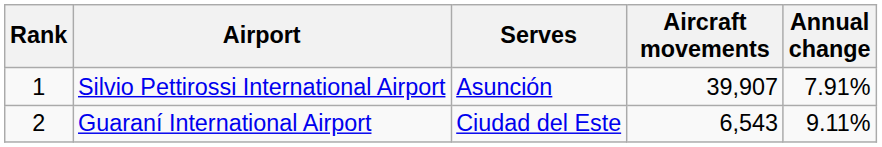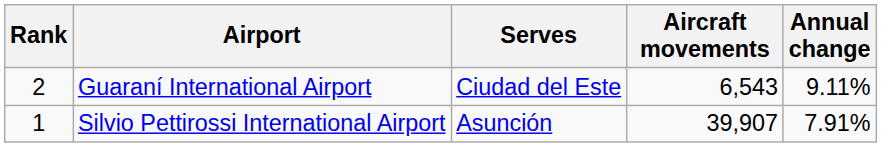rows swapped: Silvio Pettirossi International Airport <-> Guaraní International Airport
